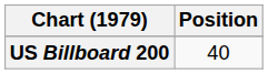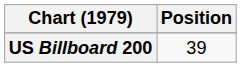US Billboard 200 | Position: 40 -> 39
